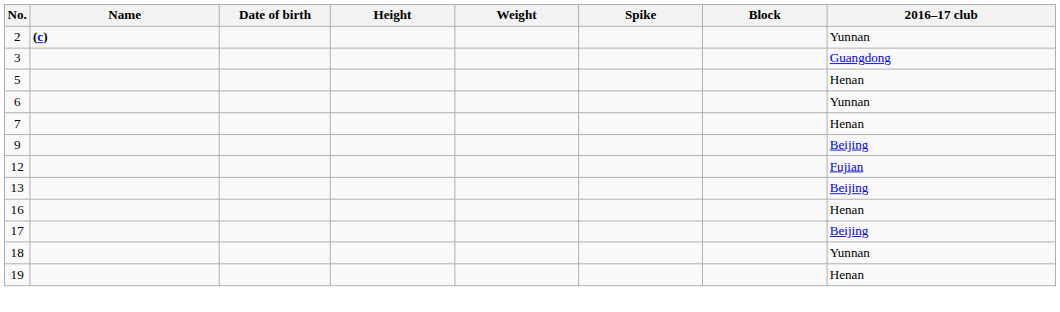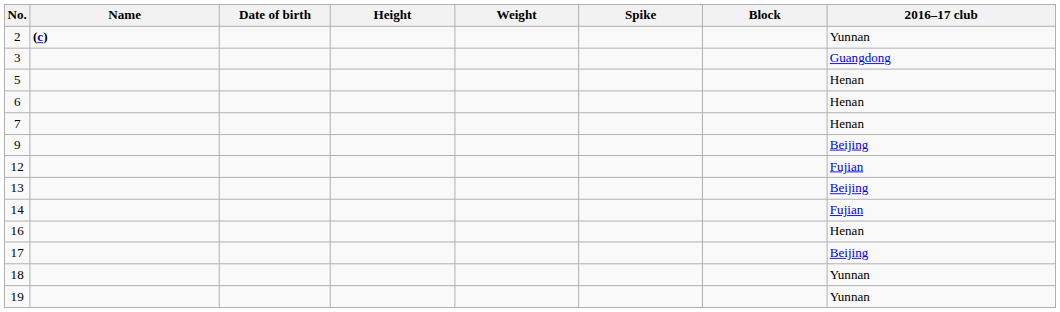6 | 2016–17 club: Yunnan -> Henan
+ row: 14 | Fujian
19 | 2016–17 club: Henan -> Yunnan
